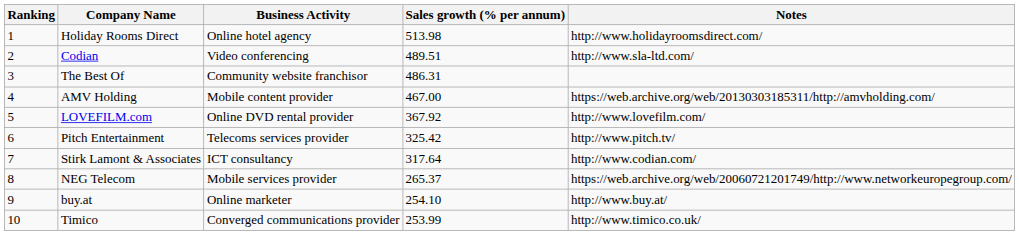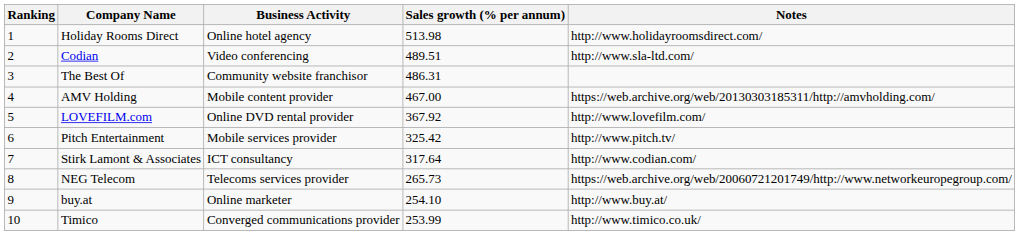Pitch Entertainment | Business Activity: Telecoms services provider -> Mobile services provider
NEG Telecom | Business Activity: Mobile services provider -> Telecoms services provider
NEG Telecom | Sales growth (% per annum): 265.37 -> 265.73
